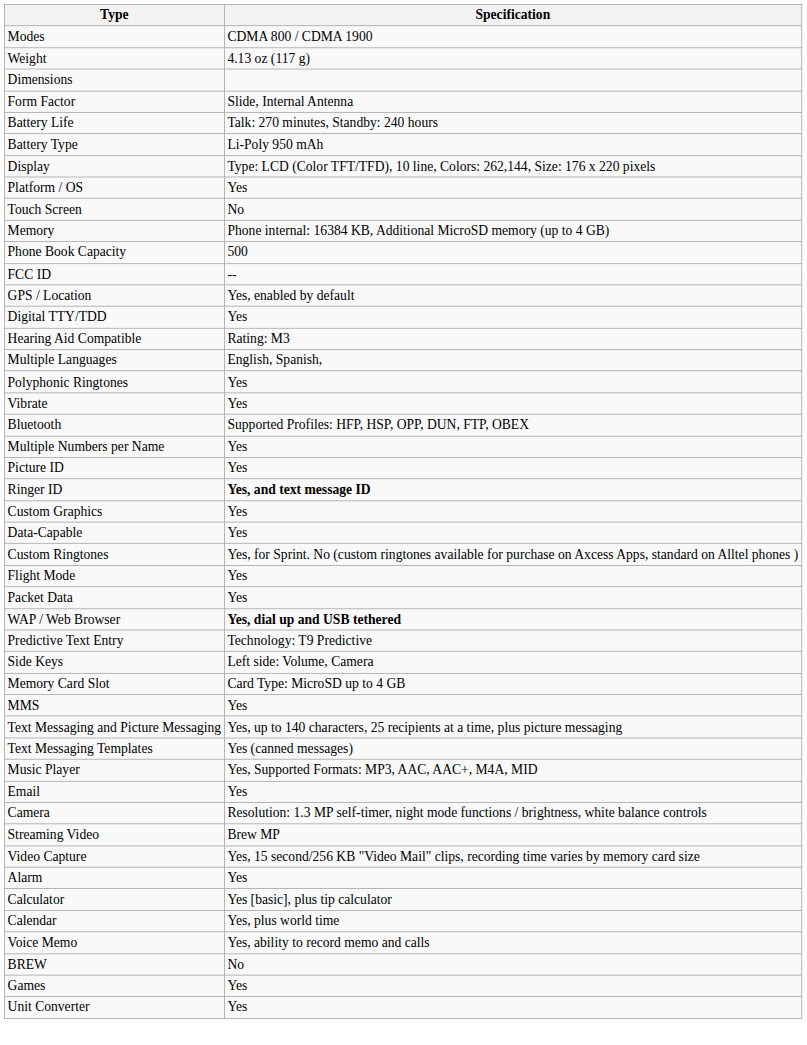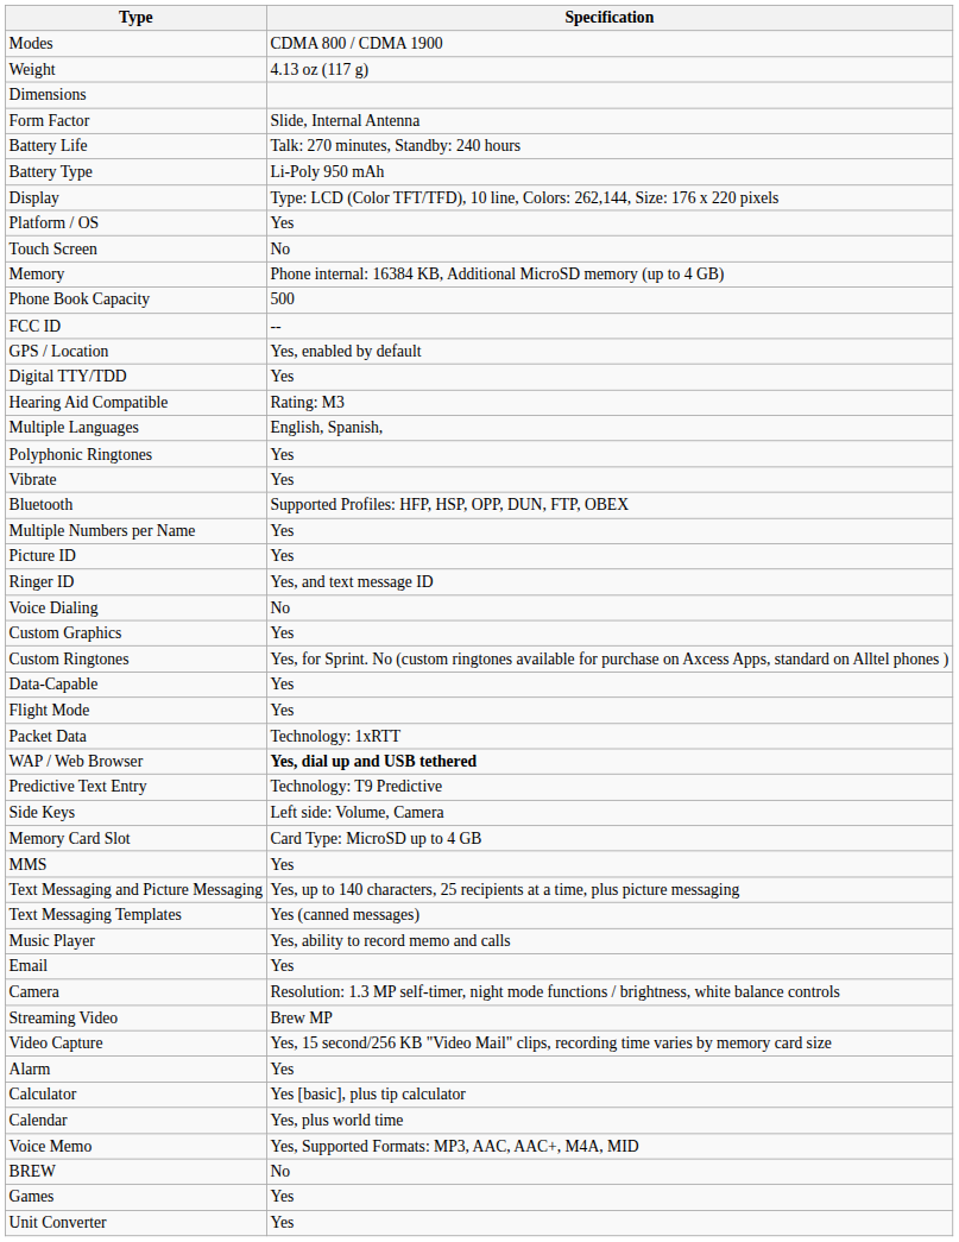Ringer ID | Specification: bold -> normal
+ row: Voice Dialing | No
rows swapped: Custom Ringtones <-> Data-Capable
Packet Data | Specification: Yes -> Technology: 1xRTT
Music Player | Specification: Yes, Supported Formats: MP3, AAC, AAC+, M4A, MID -> Yes, ability to record memo and calls
Voice Memo | Specification: Yes, ability to record memo and calls -> Yes, Supported Formats: MP3, AAC, AAC+, M4A, MID
